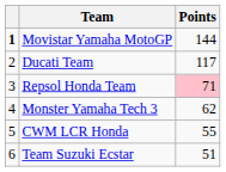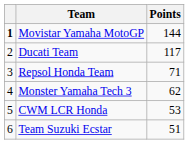Repsol Honda Team | Points: pink background -> no background
CWM LCR Honda | Points: 55 -> 53
